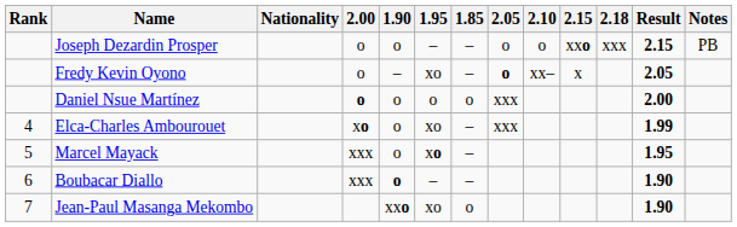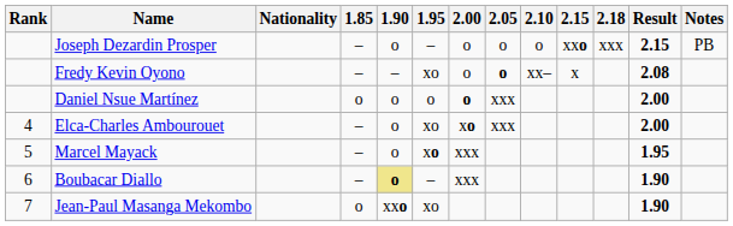columns swapped: 1.85 <-> 2.00
Fredy Kevin Oyono | Result: 2.05 -> 2.08
Elca-Charles Ambourouet | Result: 1.99 -> 2.00
Boubacar Diallo | 1.90: no background -> khaki background
